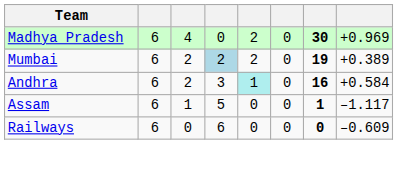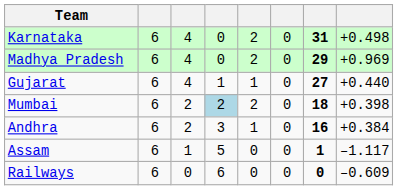+ row: Karnataka | 6 | 4 | 0 | 2 | 0 | 31 | +0.498
Madhya Pradesh | column 7: 30 -> 29
+ row: Gujarat | 6 | 4 | 1 | 1 | 0 | 27 | +0.440
Mumbai | column 7: 19 -> 18
Mumbai | column 8: +0.389 -> +0.398
Andhra | column 5: paleturquoise background -> no background
Andhra | column 8: +0.584 -> +0.384
